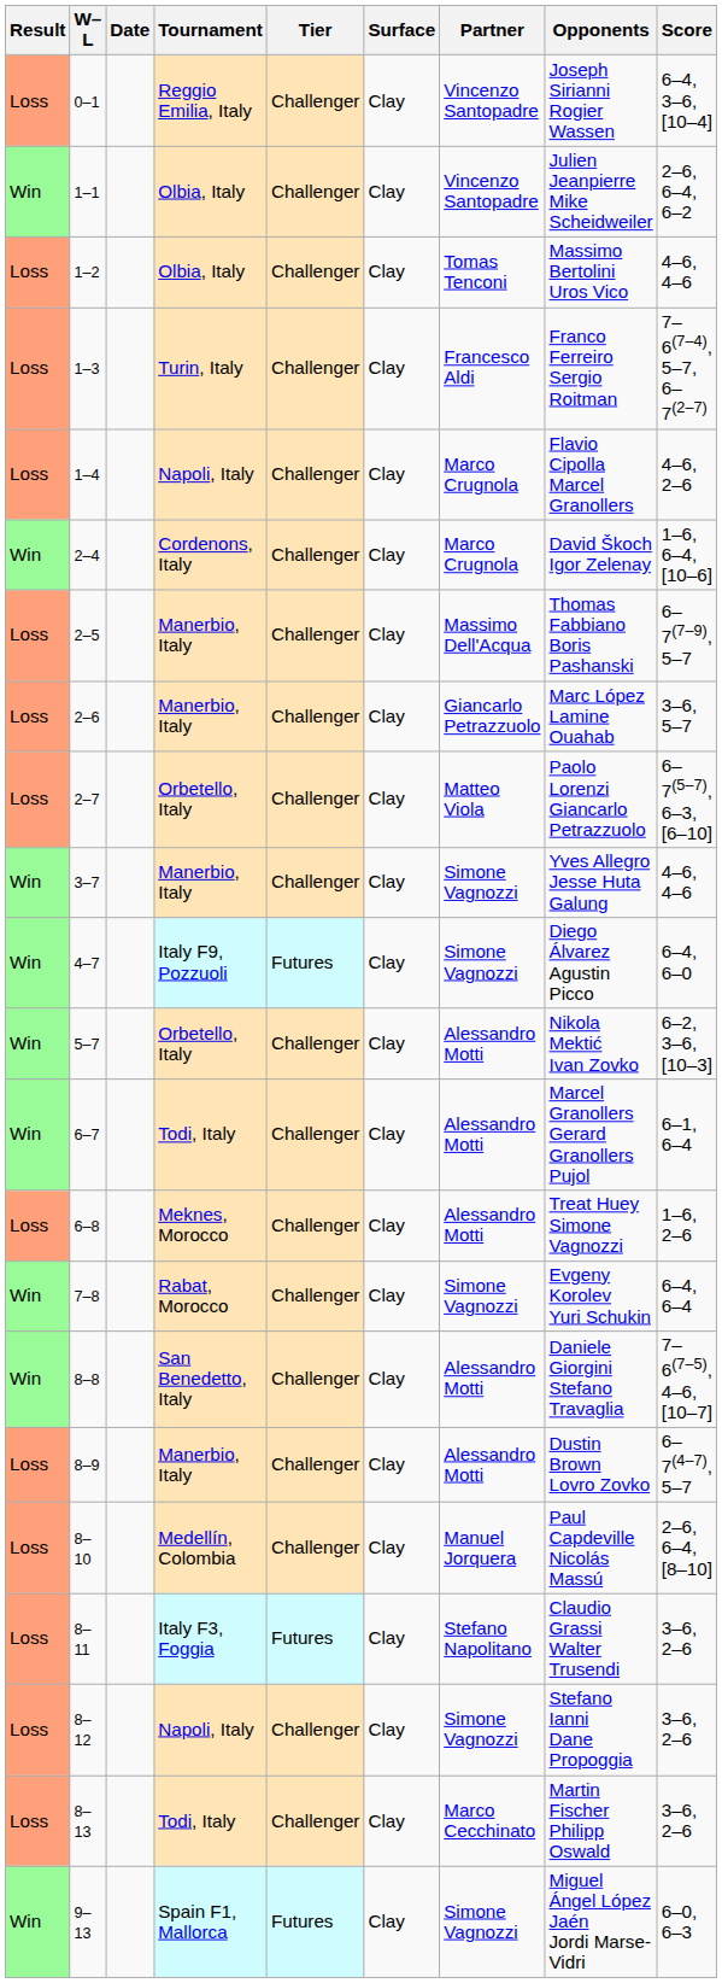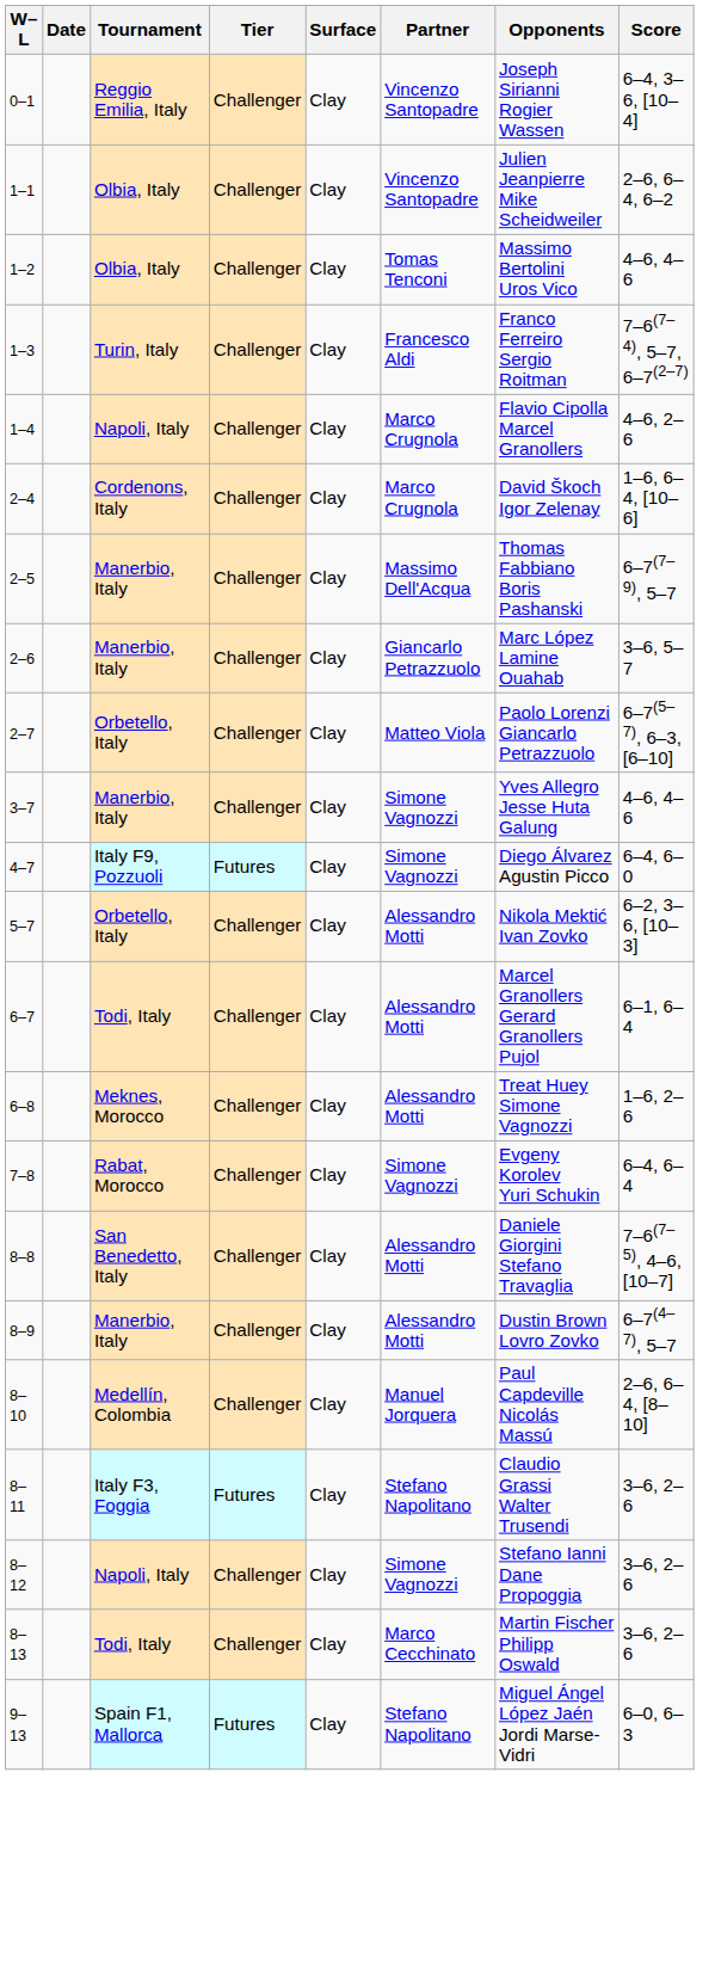- column: Result | Loss | Win | Loss | Loss | Loss | Win | Loss | Loss | Loss | Win | Win | Win | Win | Loss | Win | Win | Loss | Loss | Loss | Loss | Loss | Win
9–13 | Partner: Simone Vagnozzi -> Stefano Napolitano
